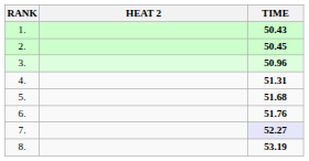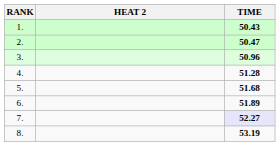2. | TIME: 50.45 -> 50.47
4. | TIME: 51.31 -> 51.28
6. | TIME: 51.76 -> 51.89
